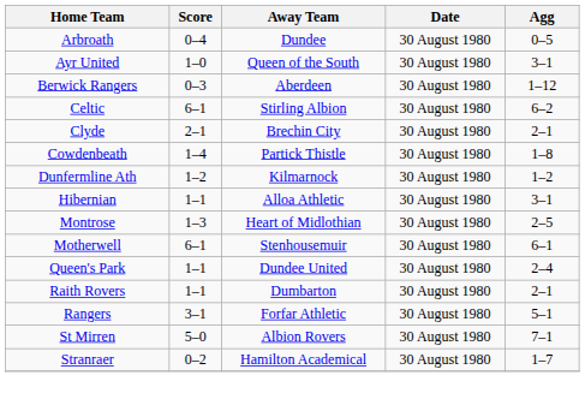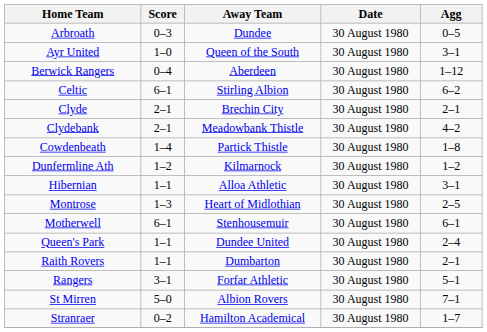Arbroath | Score: 0–4 -> 0–3
Berwick Rangers | Score: 0–3 -> 0–4
+ row: Clydebank | 2–1 | Meadowbank Thistle | 30 August 1980 | 4–2
